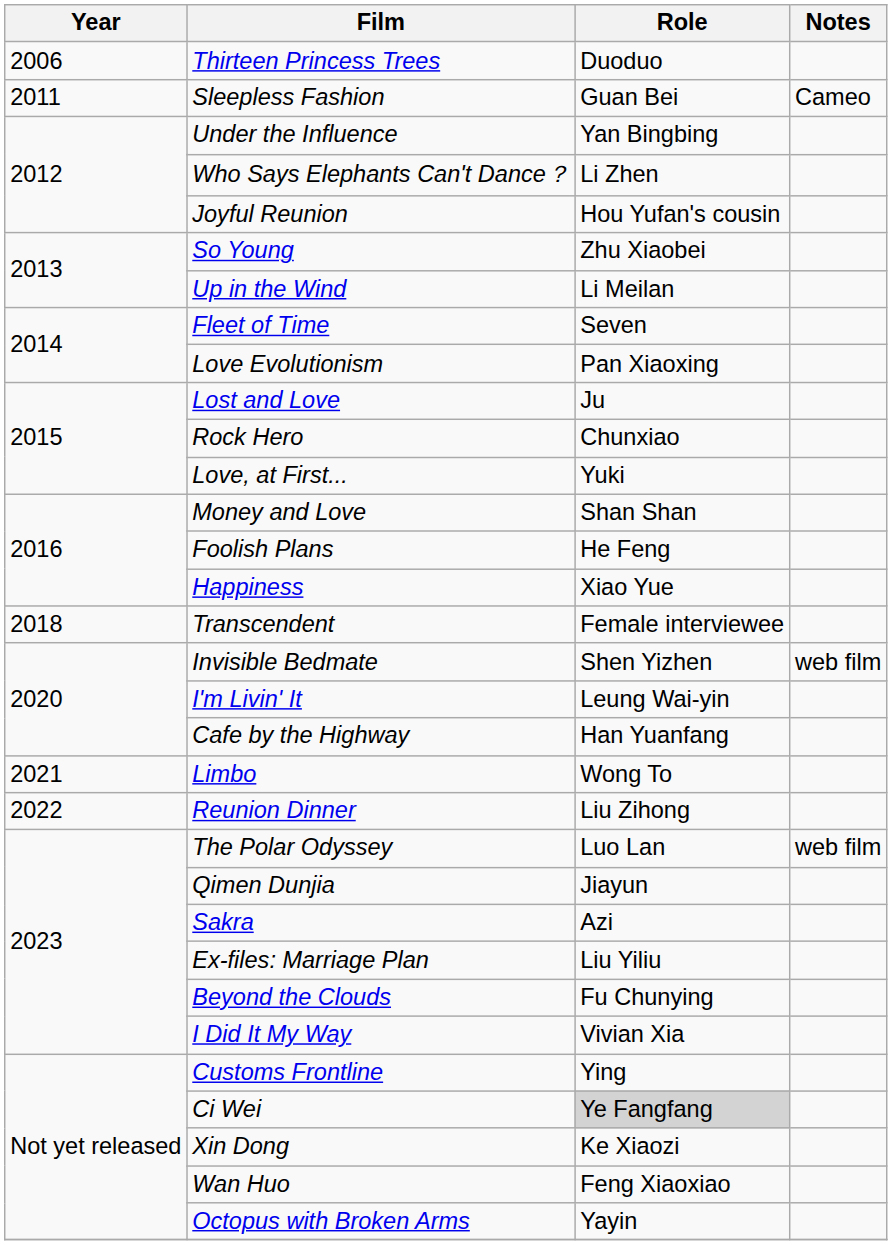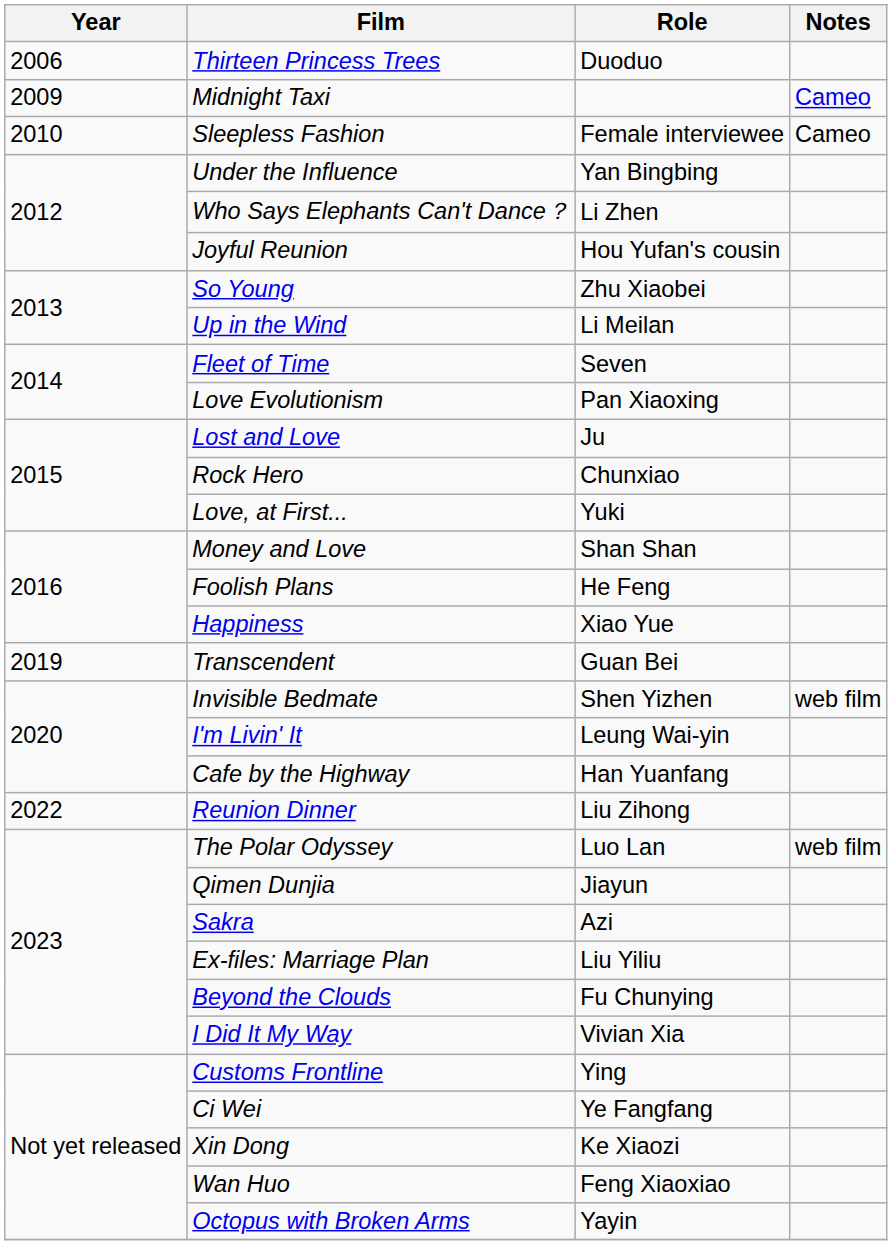+ row: 2009 | Midnight Taxi | Cameo
Sleepless Fashion | Year: 2011 -> 2010
Sleepless Fashion | Role: Guan Bei -> Female interviewee
Transcendent | Year: 2018 -> 2019
Transcendent | Role: Female interviewee -> Guan Bei
- row: 2021 | Limbo | Wong To
Ci Wei | Role: lightgrey background -> no background
